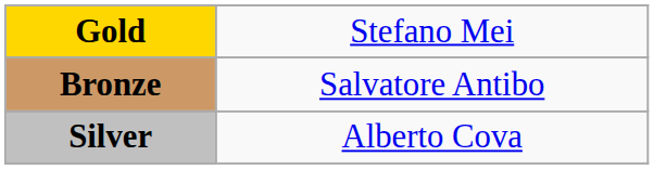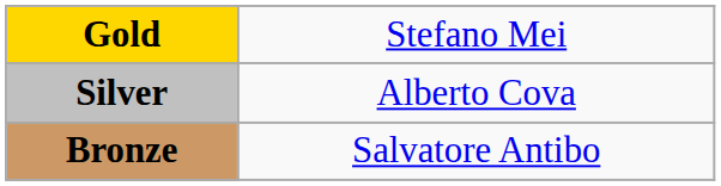rows swapped: Silver <-> Bronze
